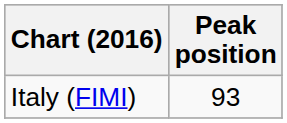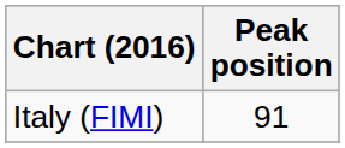Italy (FIMI) | Peak position: 93 -> 91
